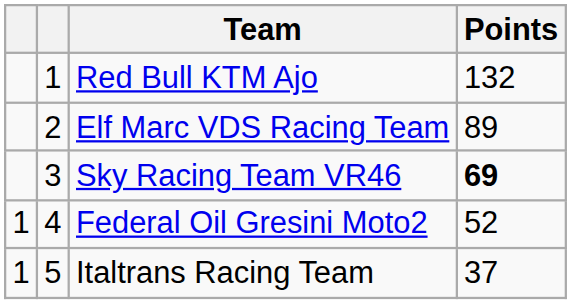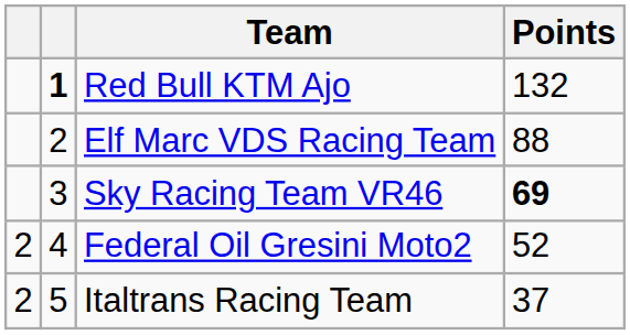Red Bull KTM Ajo | column 2: normal -> bold
Elf Marc VDS Racing Team | Points: 89 -> 88
Federal Oil Gresini Moto2 | column 1: 1 -> 2
Italtrans Racing Team | column 1: 1 -> 2
